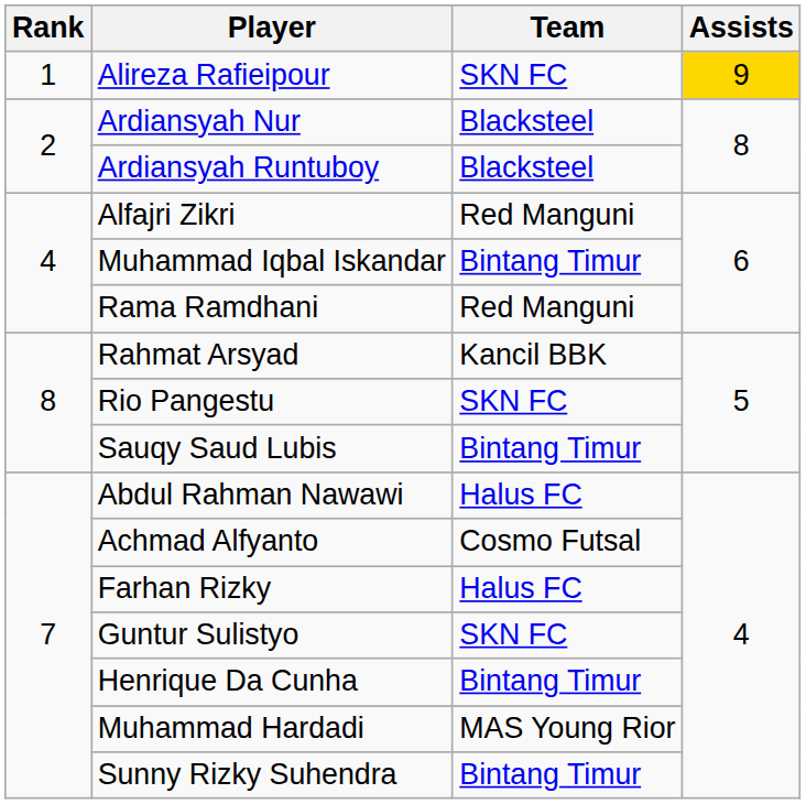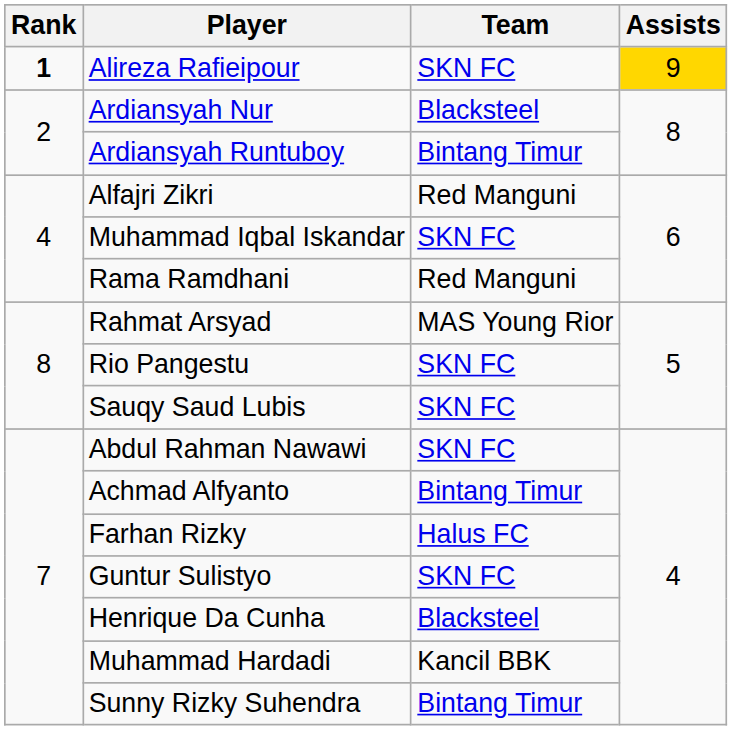Alireza Rafieipour | Rank: normal -> bold
Ardiansyah Runtuboy | Team: Blacksteel -> Bintang Timur
Muhammad Iqbal Iskandar | Team: Bintang Timur -> SKN FC
Rahmat Arsyad | Team: Kancil BBK -> MAS Young Rior
Sauqy Saud Lubis | Team: Bintang Timur -> SKN FC
Abdul Rahman Nawawi | Team: Halus FC -> SKN FC
Achmad Alfyanto | Team: Cosmo Futsal -> Bintang Timur
Henrique Da Cunha | Team: Bintang Timur -> Blacksteel
Muhammad Hardadi | Team: MAS Young Rior -> Kancil BBK
